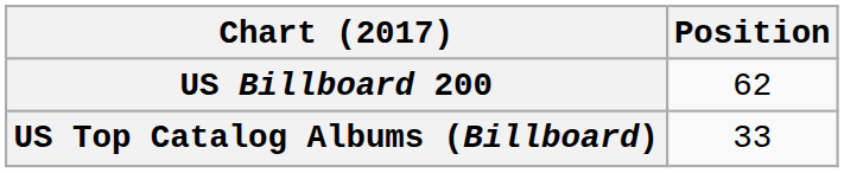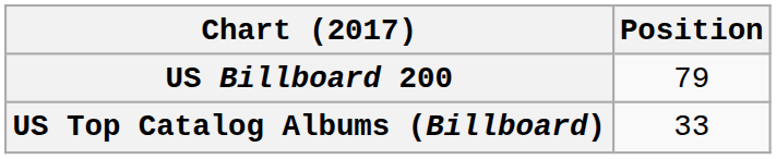US Billboard 200 | Position: 62 -> 79
